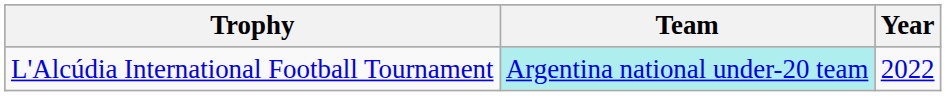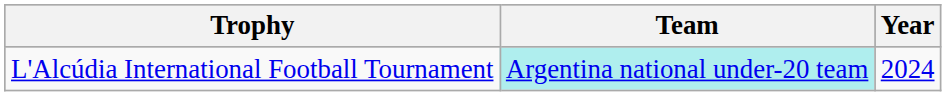L'Alcúdia International Football Tournament | Year: 2022 -> 2024
